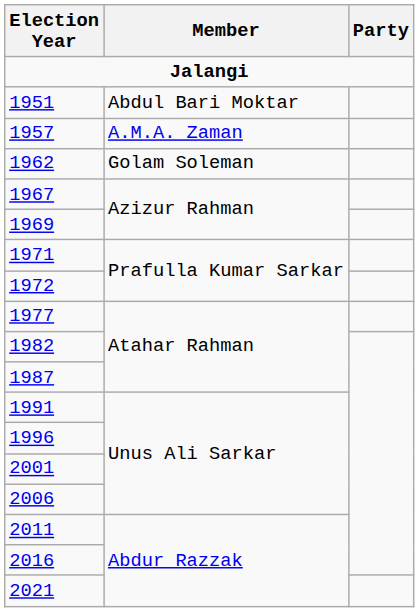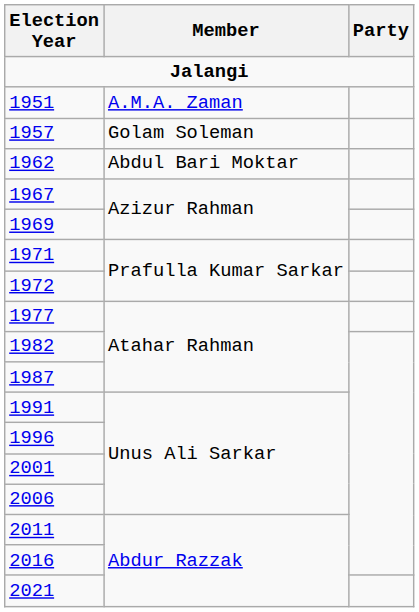1951 | Member: Abdul Bari Moktar -> A.M.A. Zaman
1957 | Member: A.M.A. Zaman -> Golam Soleman
1962 | Member: Golam Soleman -> Abdul Bari Moktar
